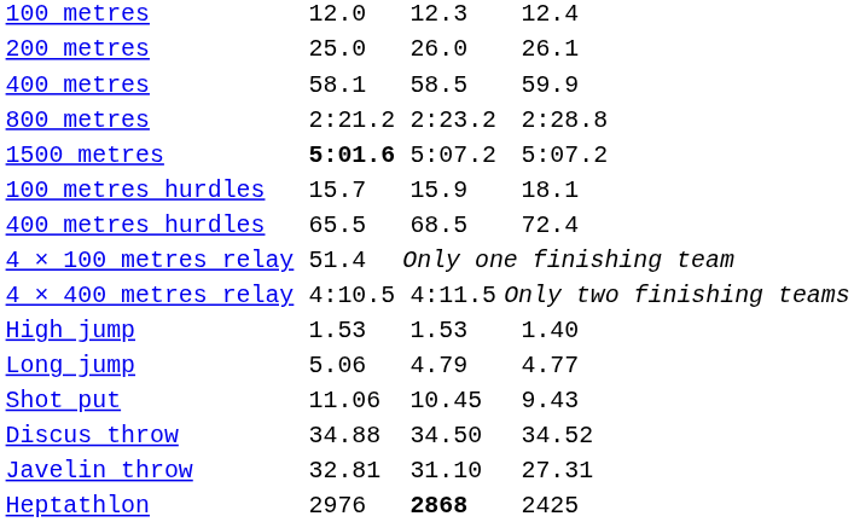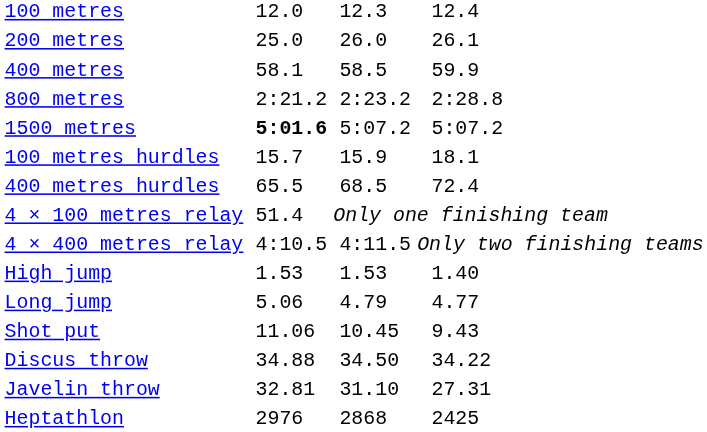Discus throw | column 7: 34.52 -> 34.22
Heptathlon | column 5: bold -> normal
